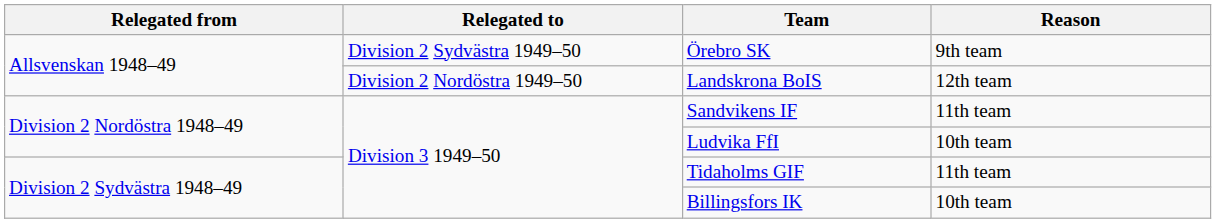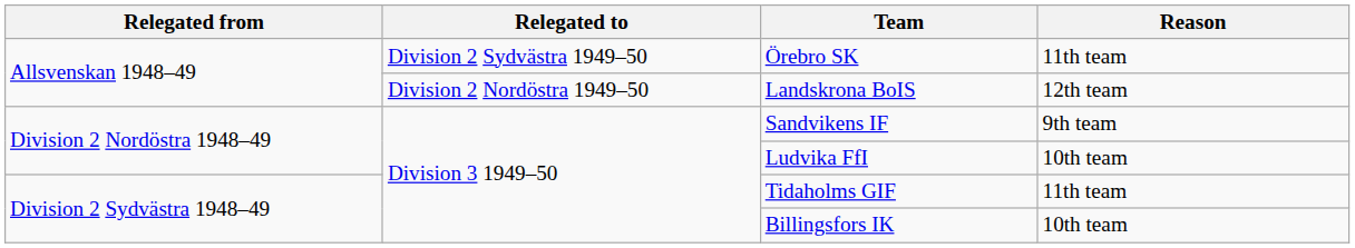Örebro SK | Reason: 9th team -> 11th team
Sandvikens IF | Reason: 11th team -> 9th team
